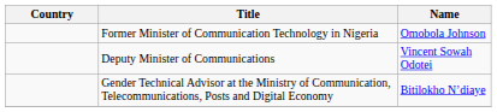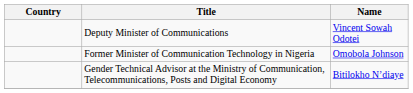rows swapped: Deputy Minister of Communications <-> Former Minister of Communication Technology in Nigeria
